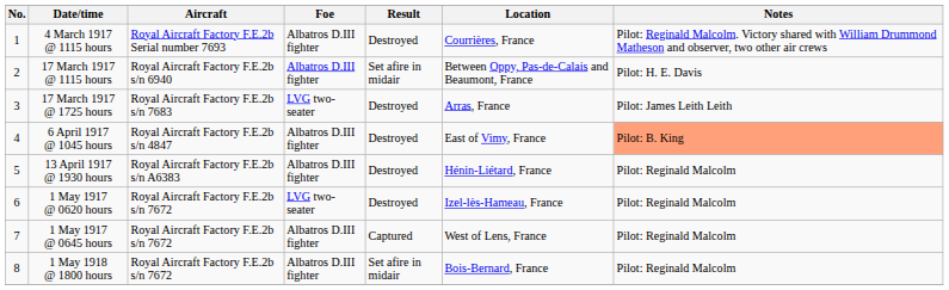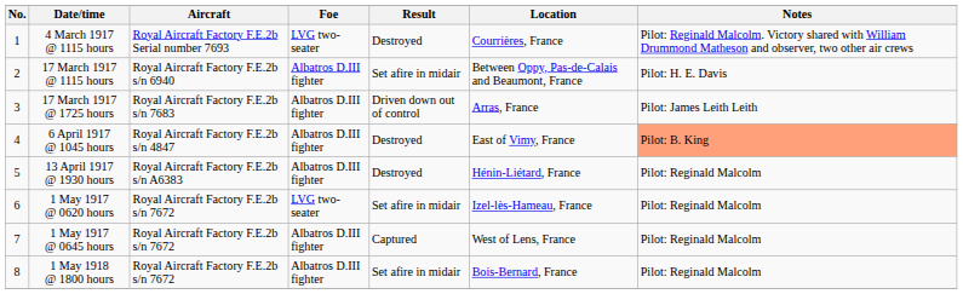4 March 1917 @ 1115 hours | Foe: Albatros D.III fighter -> LVG two-seater
17 March 1917 @ 1725 hours | Foe: LVG two-seater -> Albatros D.III fighter
17 March 1917 @ 1725 hours | Result: Destroyed -> Driven down out of control
1 May 1917 @ 0620 hours | Result: Destroyed -> Set afire in midair
